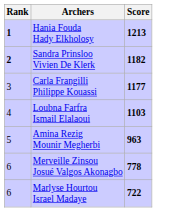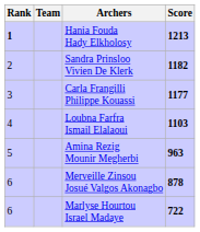+ column: Team
Sandra Prinsloo Vivien De Klerk | Rank: bold -> normal
Merveille Zinsou Josué Valgos Akonagbo | Score: 778 -> 878
